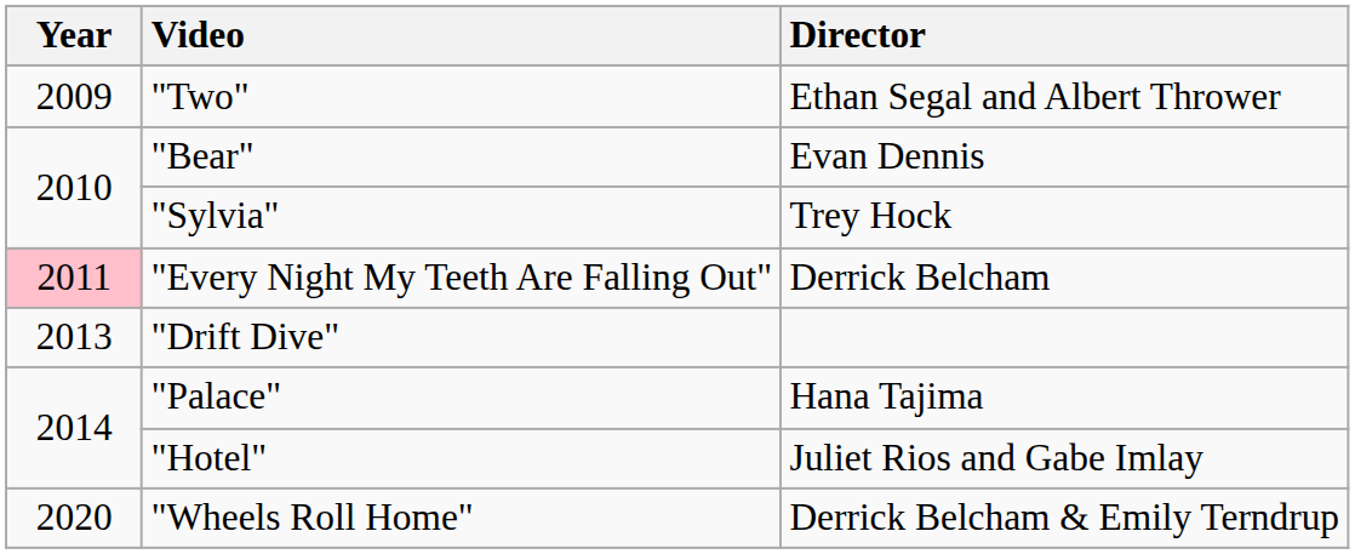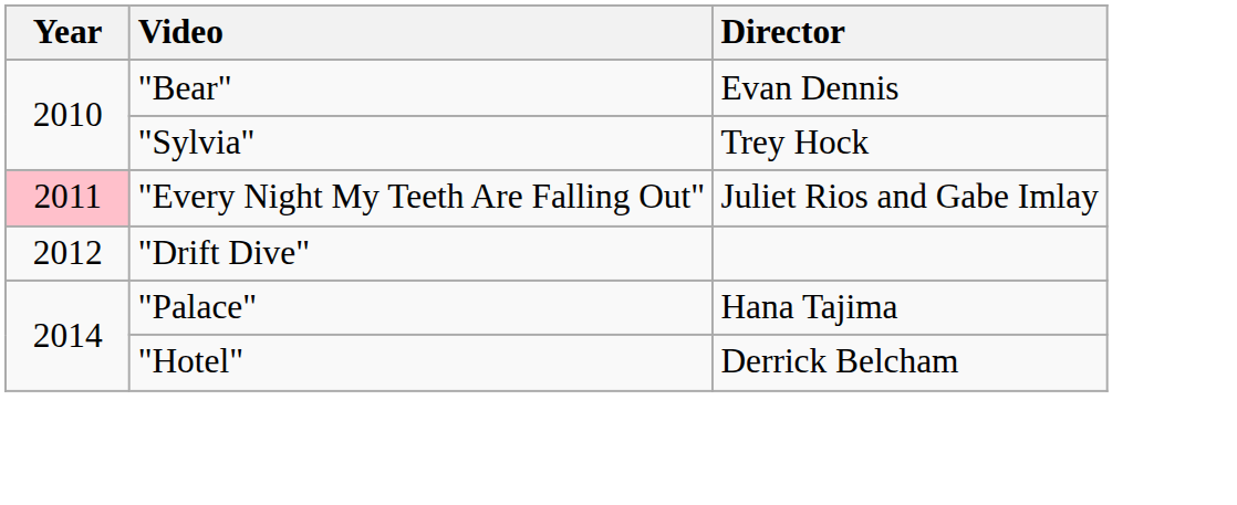- row: 2009 | "Two" | Ethan Segal and Albert Thrower
"Every Night My Teeth Are Falling Out" | Director: Derrick Belcham -> Juliet Rios and Gabe Imlay
"Drift Dive" | Year: 2013 -> 2012
"Hotel" | Director: Juliet Rios and Gabe Imlay -> Derrick Belcham
- row: 2020 | "Wheels Roll Home" | Derrick Belcham & Emily Terndrup
